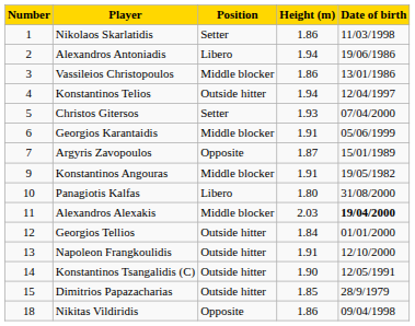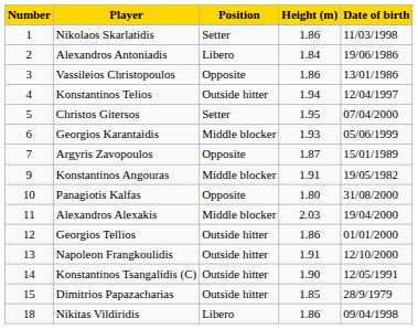Alexandros Antoniadis | Height (m): 1.94 -> 1.84
Vassileios Christopoulos | Position: Middle blocker -> Opposite
Christos Gitersos | Height (m): 1.93 -> 1.95
Georgios Karantaidis | Height (m): 1.91 -> 1.93
Panagiotis Kalfas | Position: Libero -> Opposite
Alexandros Alexakis | Date of birth: bold -> normal
Georgios Tellios | Height (m): 1.84 -> 1.86
Nikitas Vildiridis | Position: Opposite -> Libero
